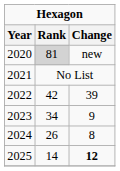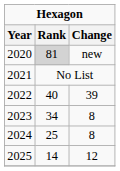2022 | Rank: 42 -> 40
2023 | Change: 9 -> 8
2024 | Rank: 26 -> 25
2025 | Change: bold -> normal
